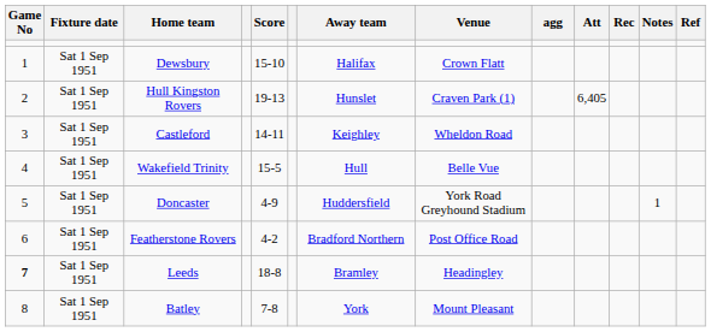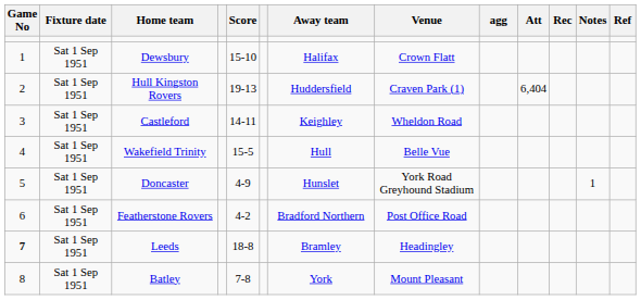Hull Kingston Rovers | Away team: Hunslet -> Huddersfield
Hull Kingston Rovers | Att: 6,405 -> 6,404
Doncaster | Away team: Huddersfield -> Hunslet
